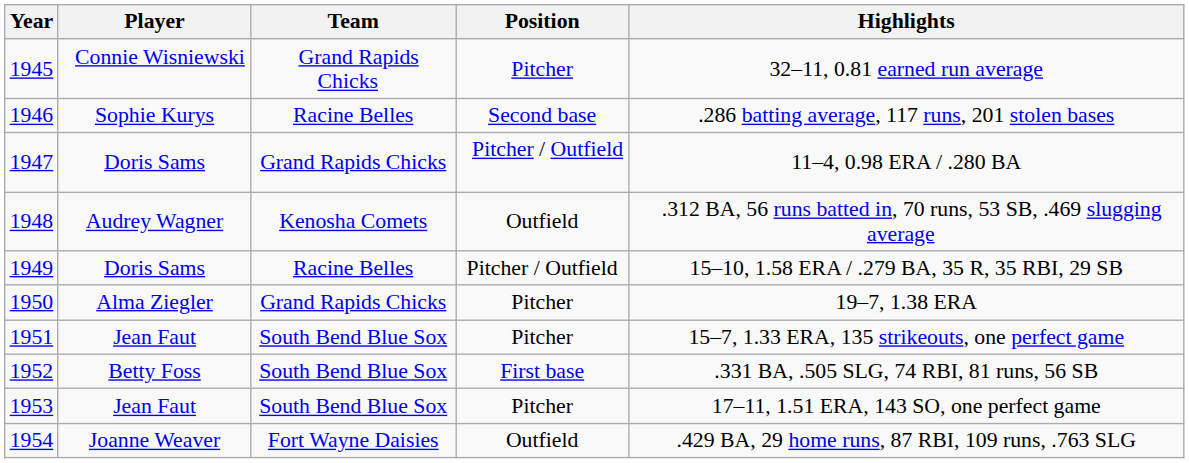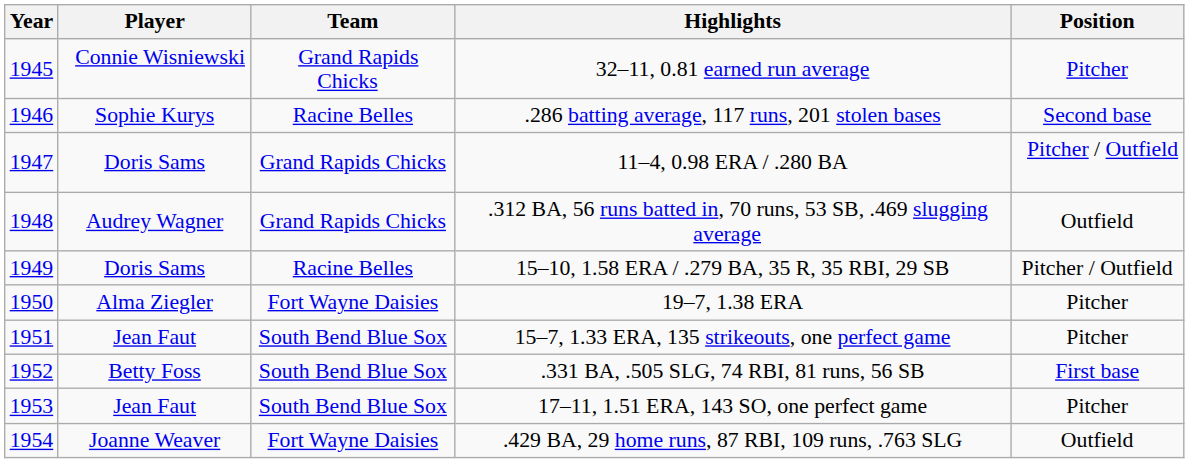columns swapped: Position <-> Highlights
1948 | Team: Kenosha Comets -> Grand Rapids Chicks
1950 | Team: Grand Rapids Chicks -> Fort Wayne Daisies
